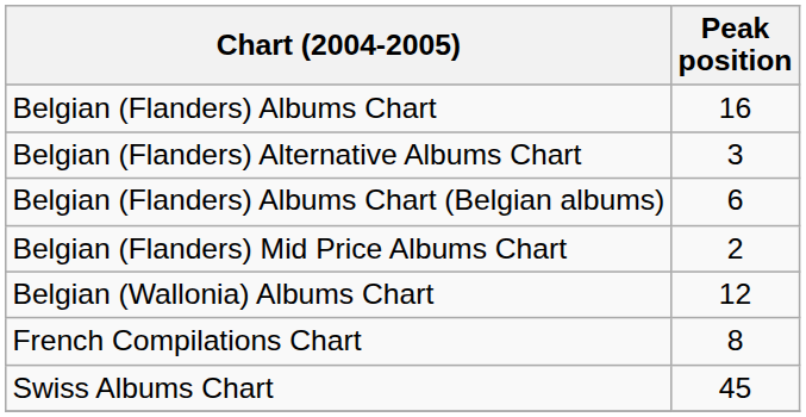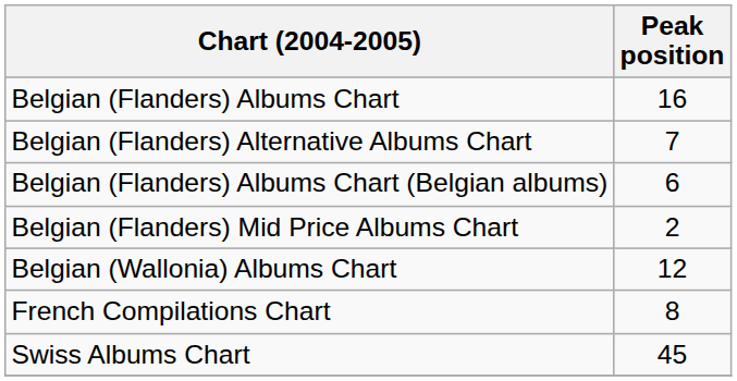Belgian (Flanders) Alternative Albums Chart | Peak position: 3 -> 7
